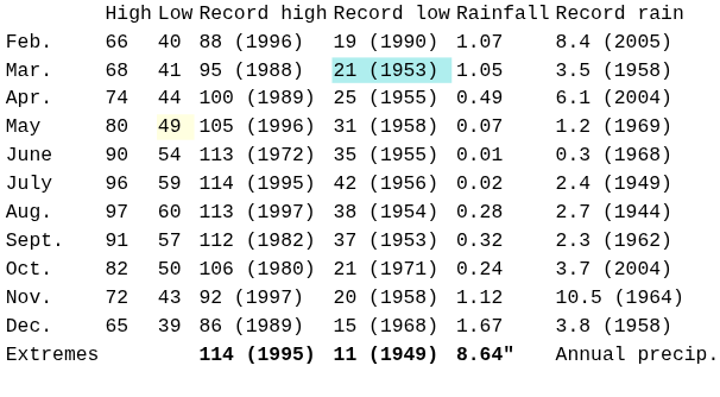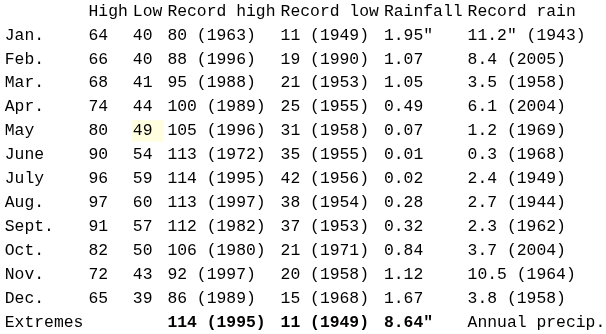+ row: Jan. | 64 | 40 | 80 (1963) | 11 (1949) | 1.95" | 11.2" (1943)
Mar. | column 5: paleturquoise background -> no background
Oct. | column 6: 0.24 -> 0.84
